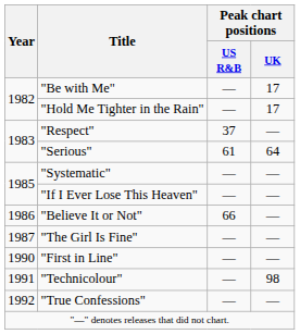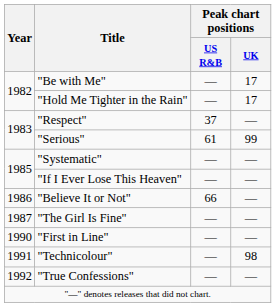"Serious" | Peak chart positions / UK: 64 -> 99
